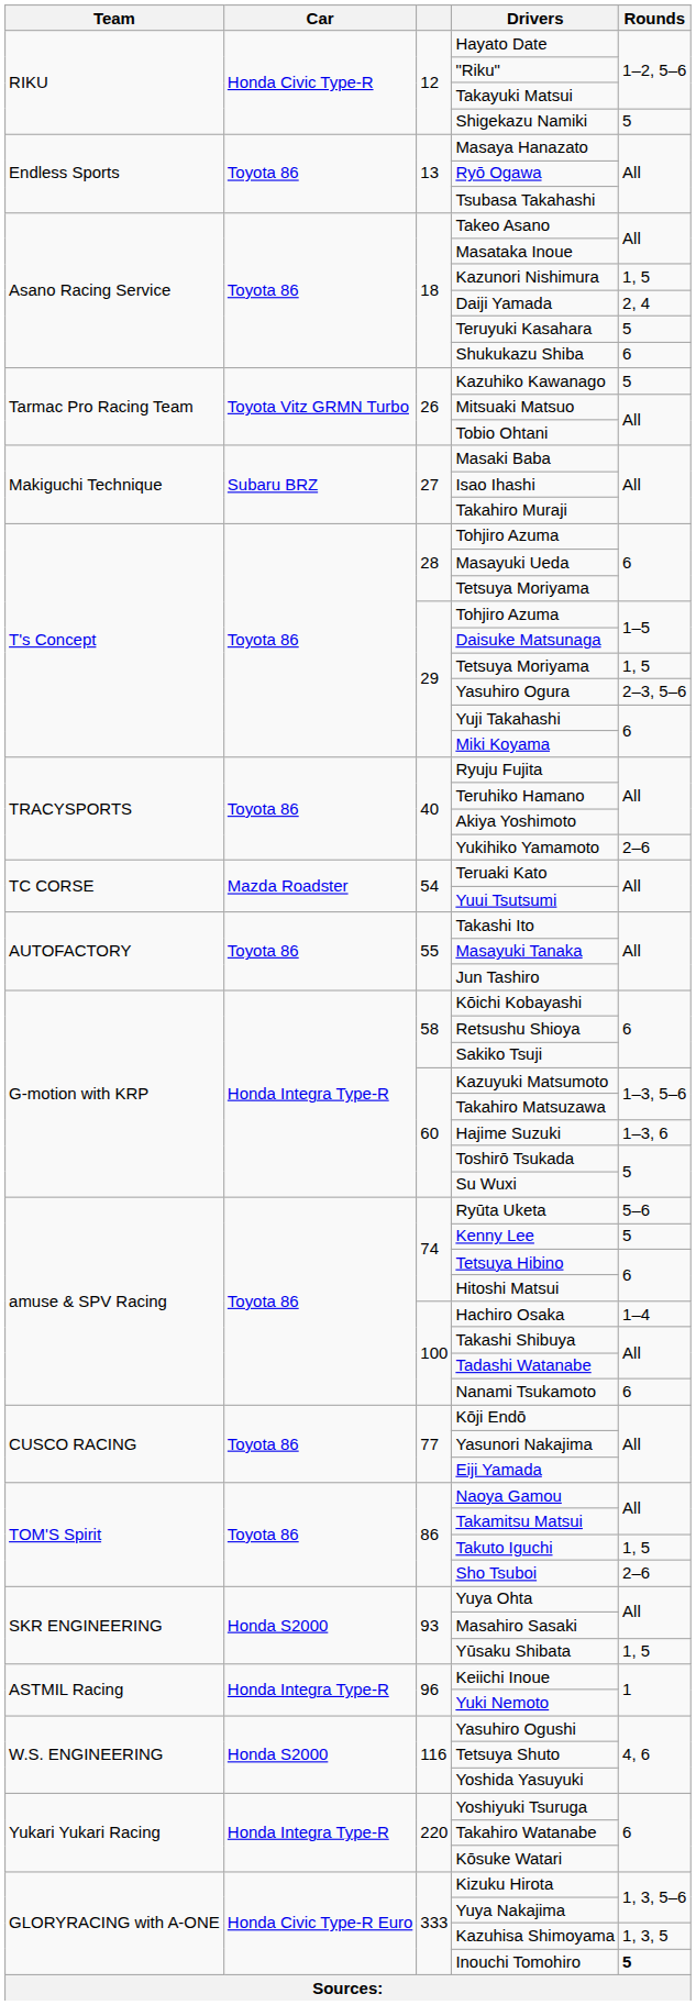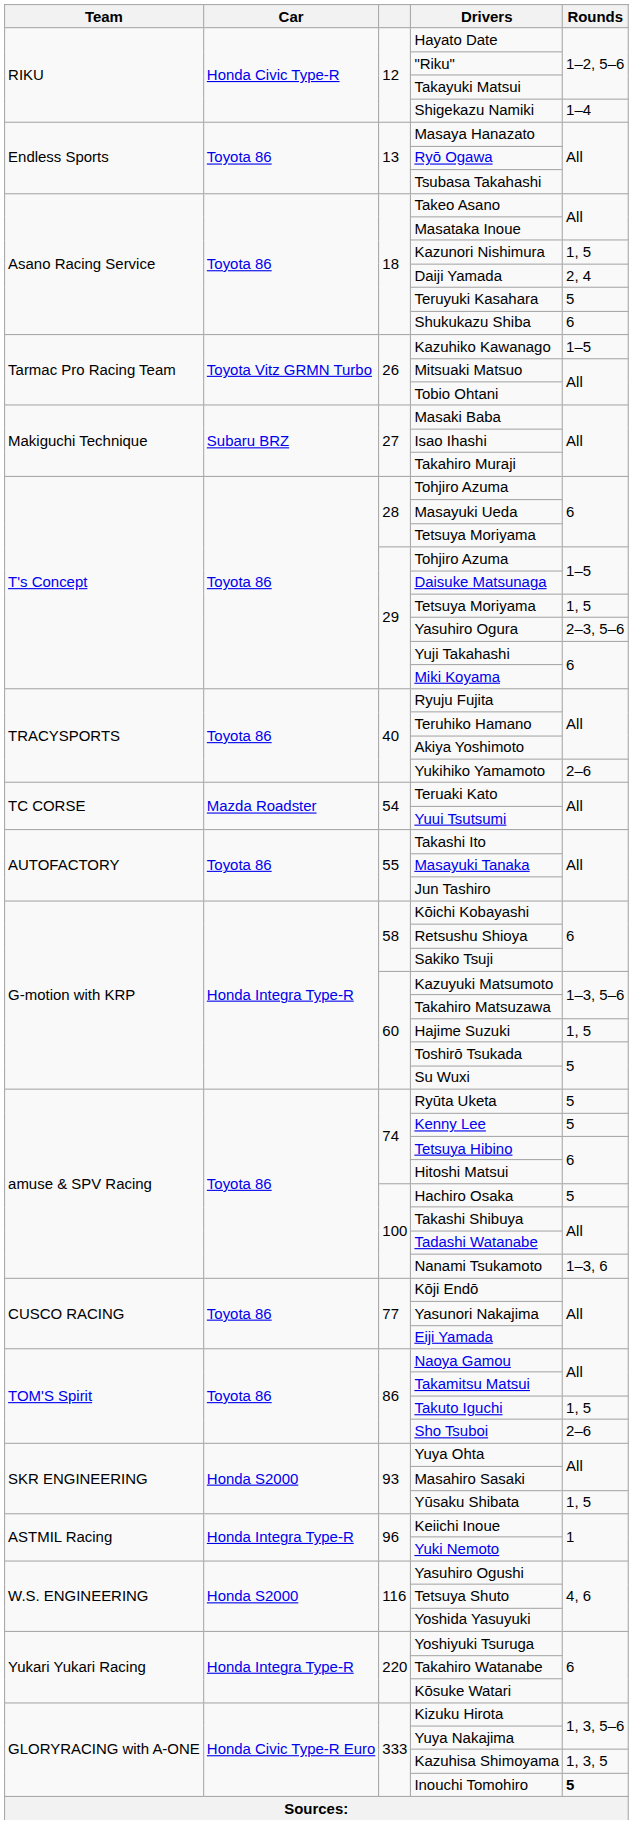Shigekazu Namiki | Rounds: 5 -> 1–4
Kazuhiko Kawanago | Rounds: 5 -> 1–5
Hajime Suzuki | Rounds: 1–3, 6 -> 1, 5
Ryūta Uketa | Rounds: 5–6 -> 5
Hachiro Osaka | Rounds: 1–4 -> 5
Nanami Tsukamoto | Rounds: 6 -> 1–3, 6
